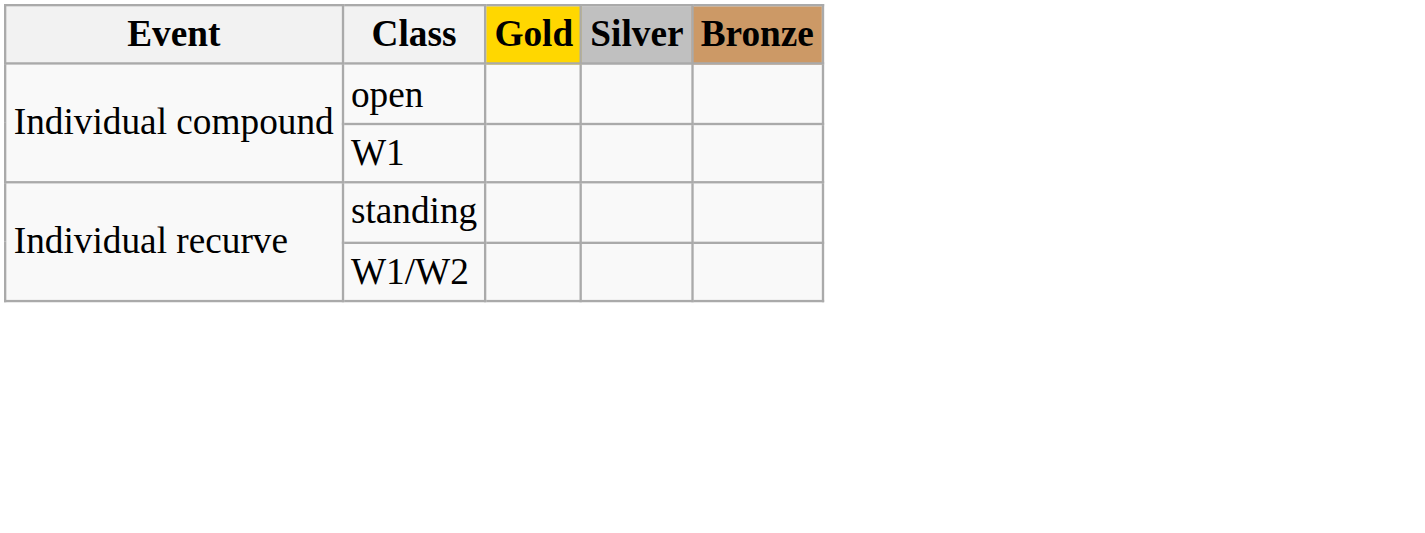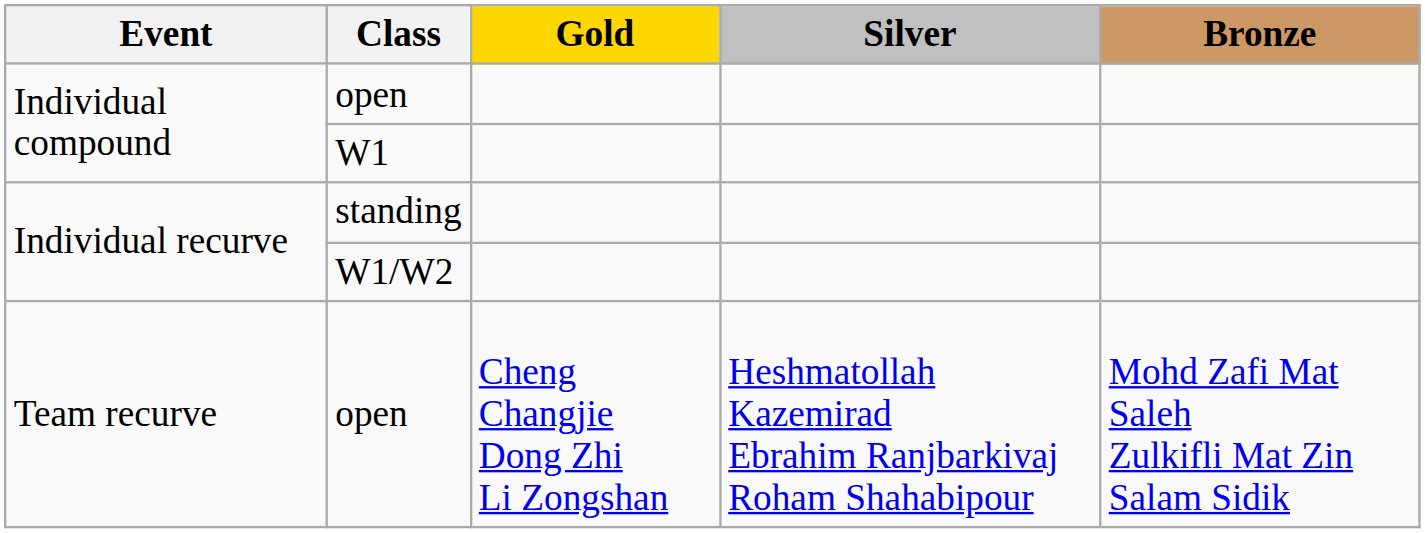+ row: Team recurve | open | Cheng Changjie Dong Zhi Li Zongshan | Heshmatollah Kazemirad Ebrahim Ranjbarkivaj Roham Shahabipour | Mohd Zafi Mat Saleh Zulkifli Mat Zin Salam Sidik
